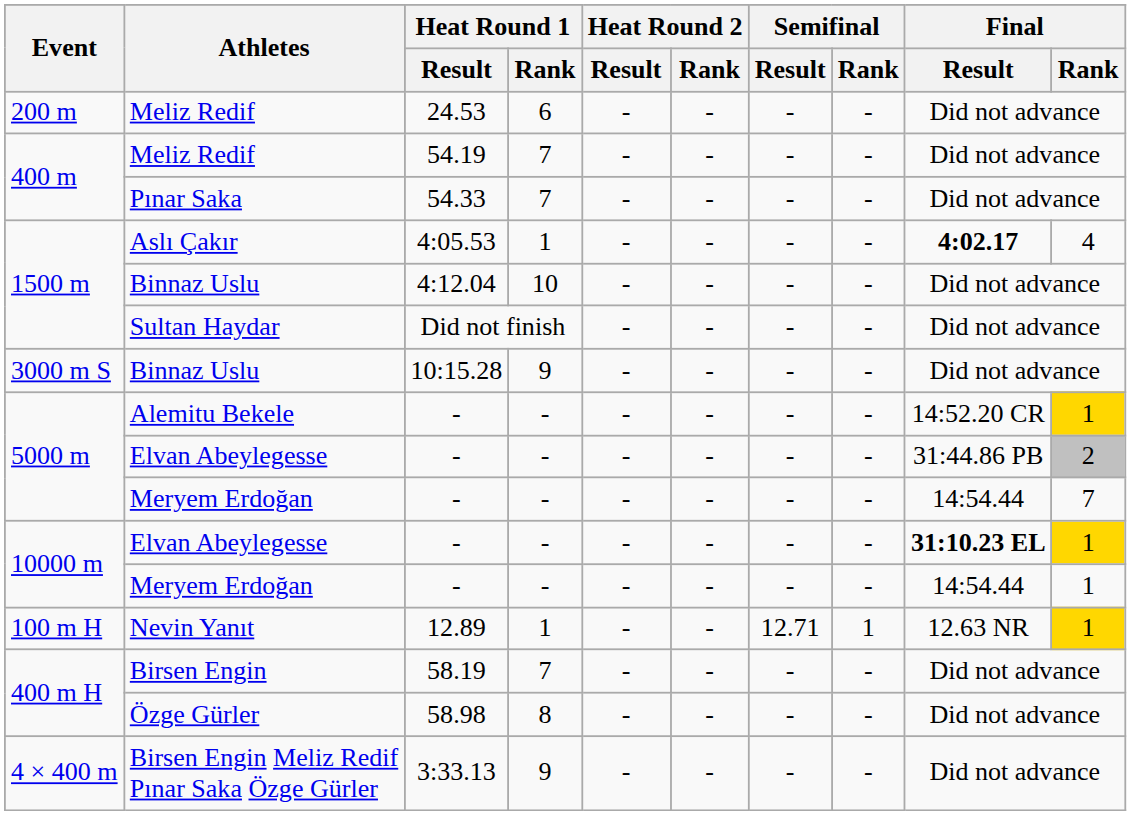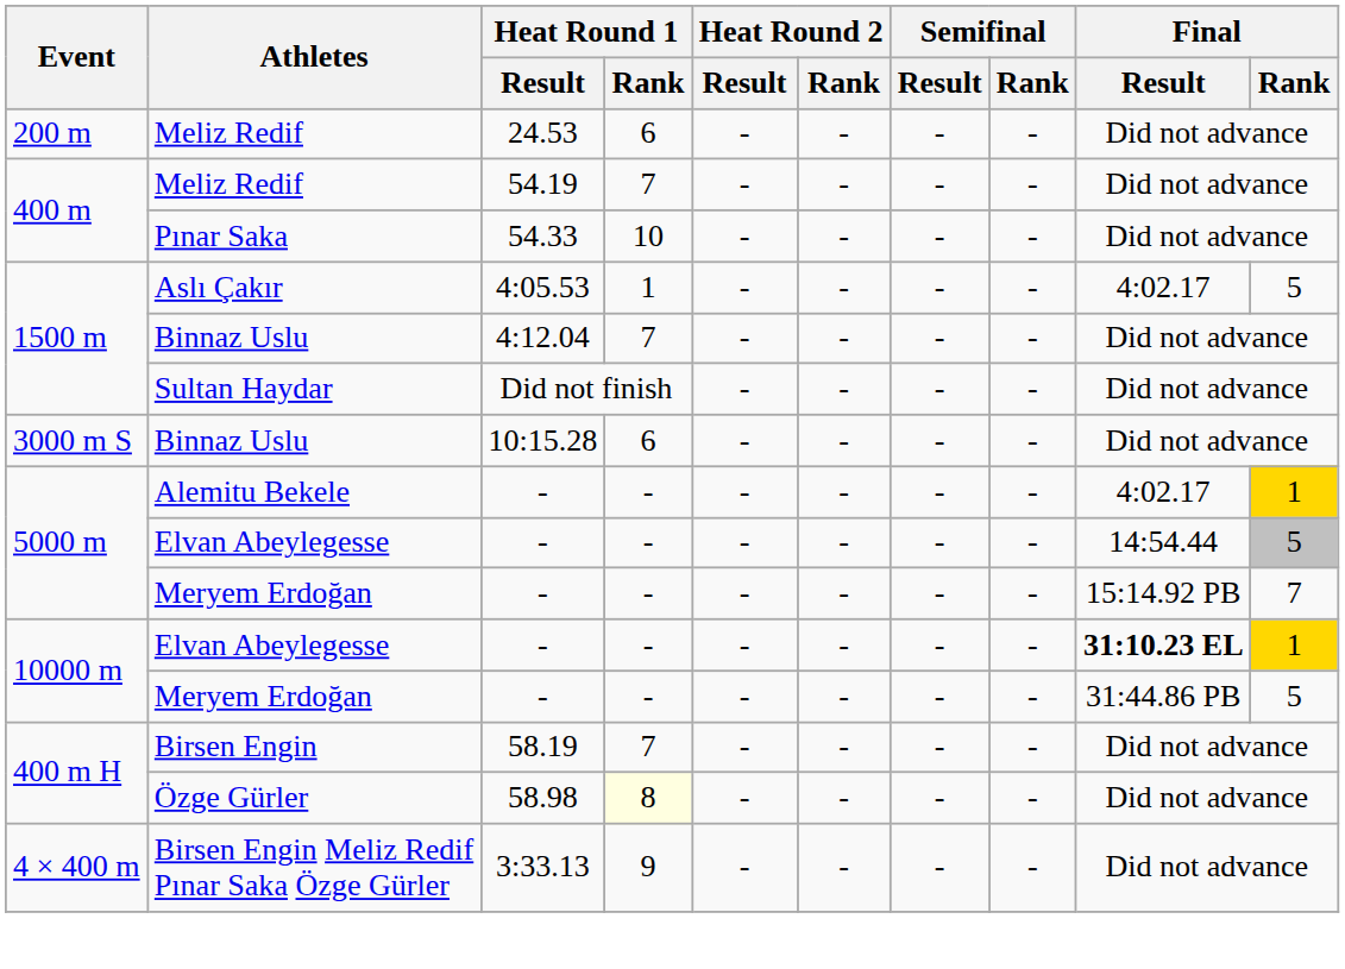Pınar Saka | Heat Round 1 / Rank: 7 -> 10
Aslı Çakır | Final / Result: bold -> normal
Aslı Çakır | Final / Rank: 4 -> 5
1500 m / Binnaz Uslu | Heat Round 1 / Rank: 10 -> 7
3000 m S / Binnaz Uslu | Heat Round 1 / Rank: 9 -> 6
Alemitu Bekele | Final / Result: 14:52.20 CR -> 4:02.17
5000 m / Elvan Abeylegesse | Final / Result: 31:44.86 PB -> 14:54.44
5000 m / Elvan Abeylegesse | Final / Rank: 2 -> 5
5000 m / Meryem Erdoğan | Final / Result: 14:54.44 -> 15:14.92 PB
10000 m / Meryem Erdoğan | Final / Result: 14:54.44 -> 31:44.86 PB
10000 m / Meryem Erdoğan | Final / Rank: 1 -> 5
- row: 100 m H | Nevin Yanıt | 12.89 | 1 | - | - | 12.71 | 1 | 12.63 NR | 1
Özge Gürler | Heat Round 1 / Rank: no background -> lightyellow background
